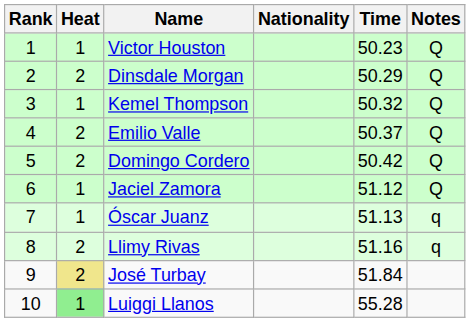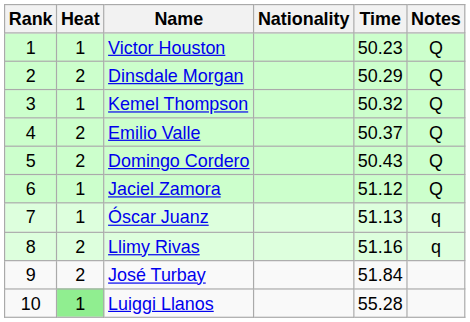Domingo Cordero | Time: 50.42 -> 50.43
José Turbay | Heat: khaki background -> no background
